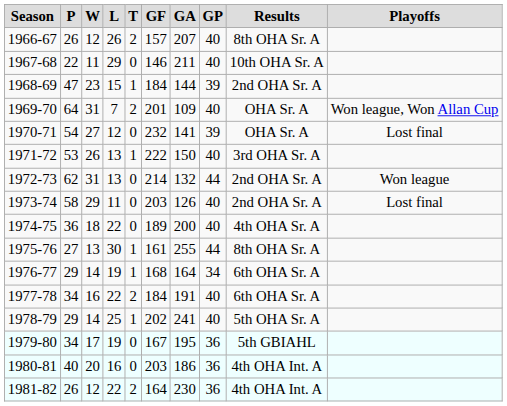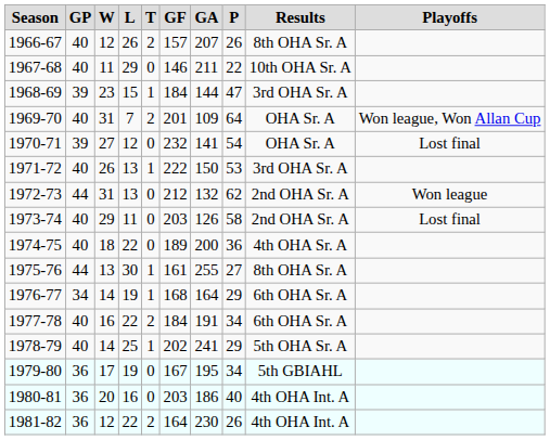columns swapped: GP <-> P
1968-69 | Results: 2nd OHA Sr. A -> 3rd OHA Sr. A
1972-73 | GF: 214 -> 212
